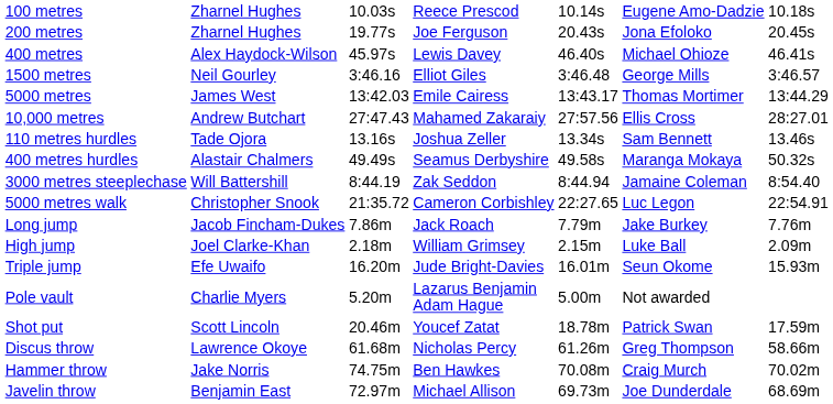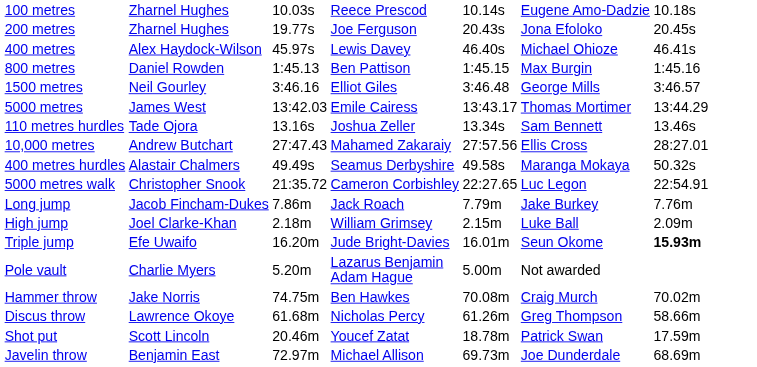+ row: 800 metres | Daniel Rowden | 1:45.13 | Ben Pattison | 1:45.15 | Max Burgin | 1:45.16
rows swapped: 10,000 metres <-> 110 metres hurdles
- row: 3000 metres steeplechase | Will Battershill | 8:44.19 | Zak Seddon | 8:44.94 | Jamaine Coleman | 8:54.40
Triple jump | column 7: normal -> bold
rows swapped: Shot put <-> Hammer throw
